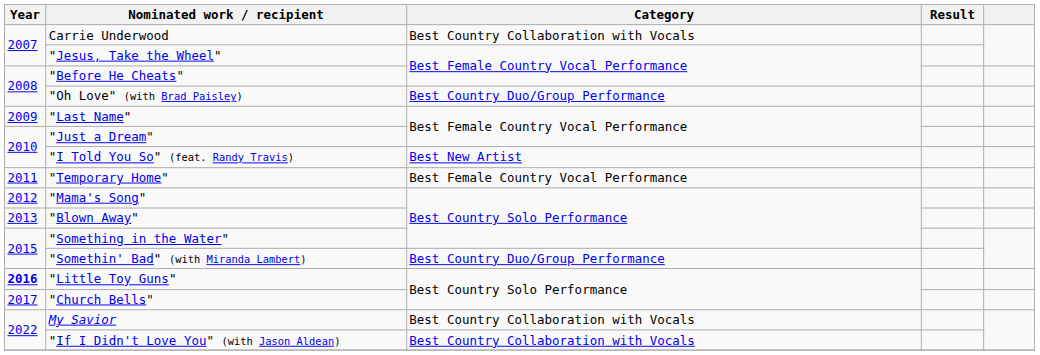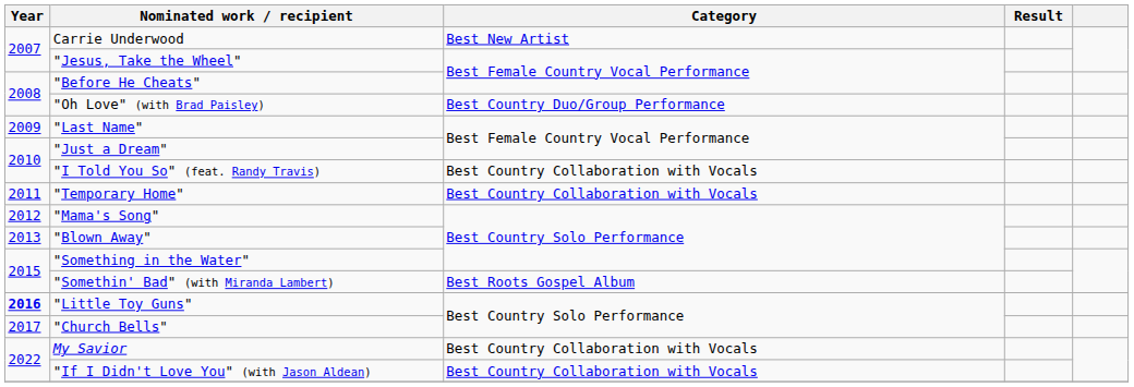Carrie Underwood | Category: Best Country Collaboration with Vocals -> Best New Artist
"I Told You So" (feat. Randy Travis) | Category: Best New Artist -> Best Country Collaboration with Vocals
"Temporary Home" | Category: Best Female Country Vocal Performance -> Best Country Collaboration with Vocals
"Somethin' Bad" (with Miranda Lambert) | Category: Best Country Duo/Group Performance -> Best Roots Gospel Album
